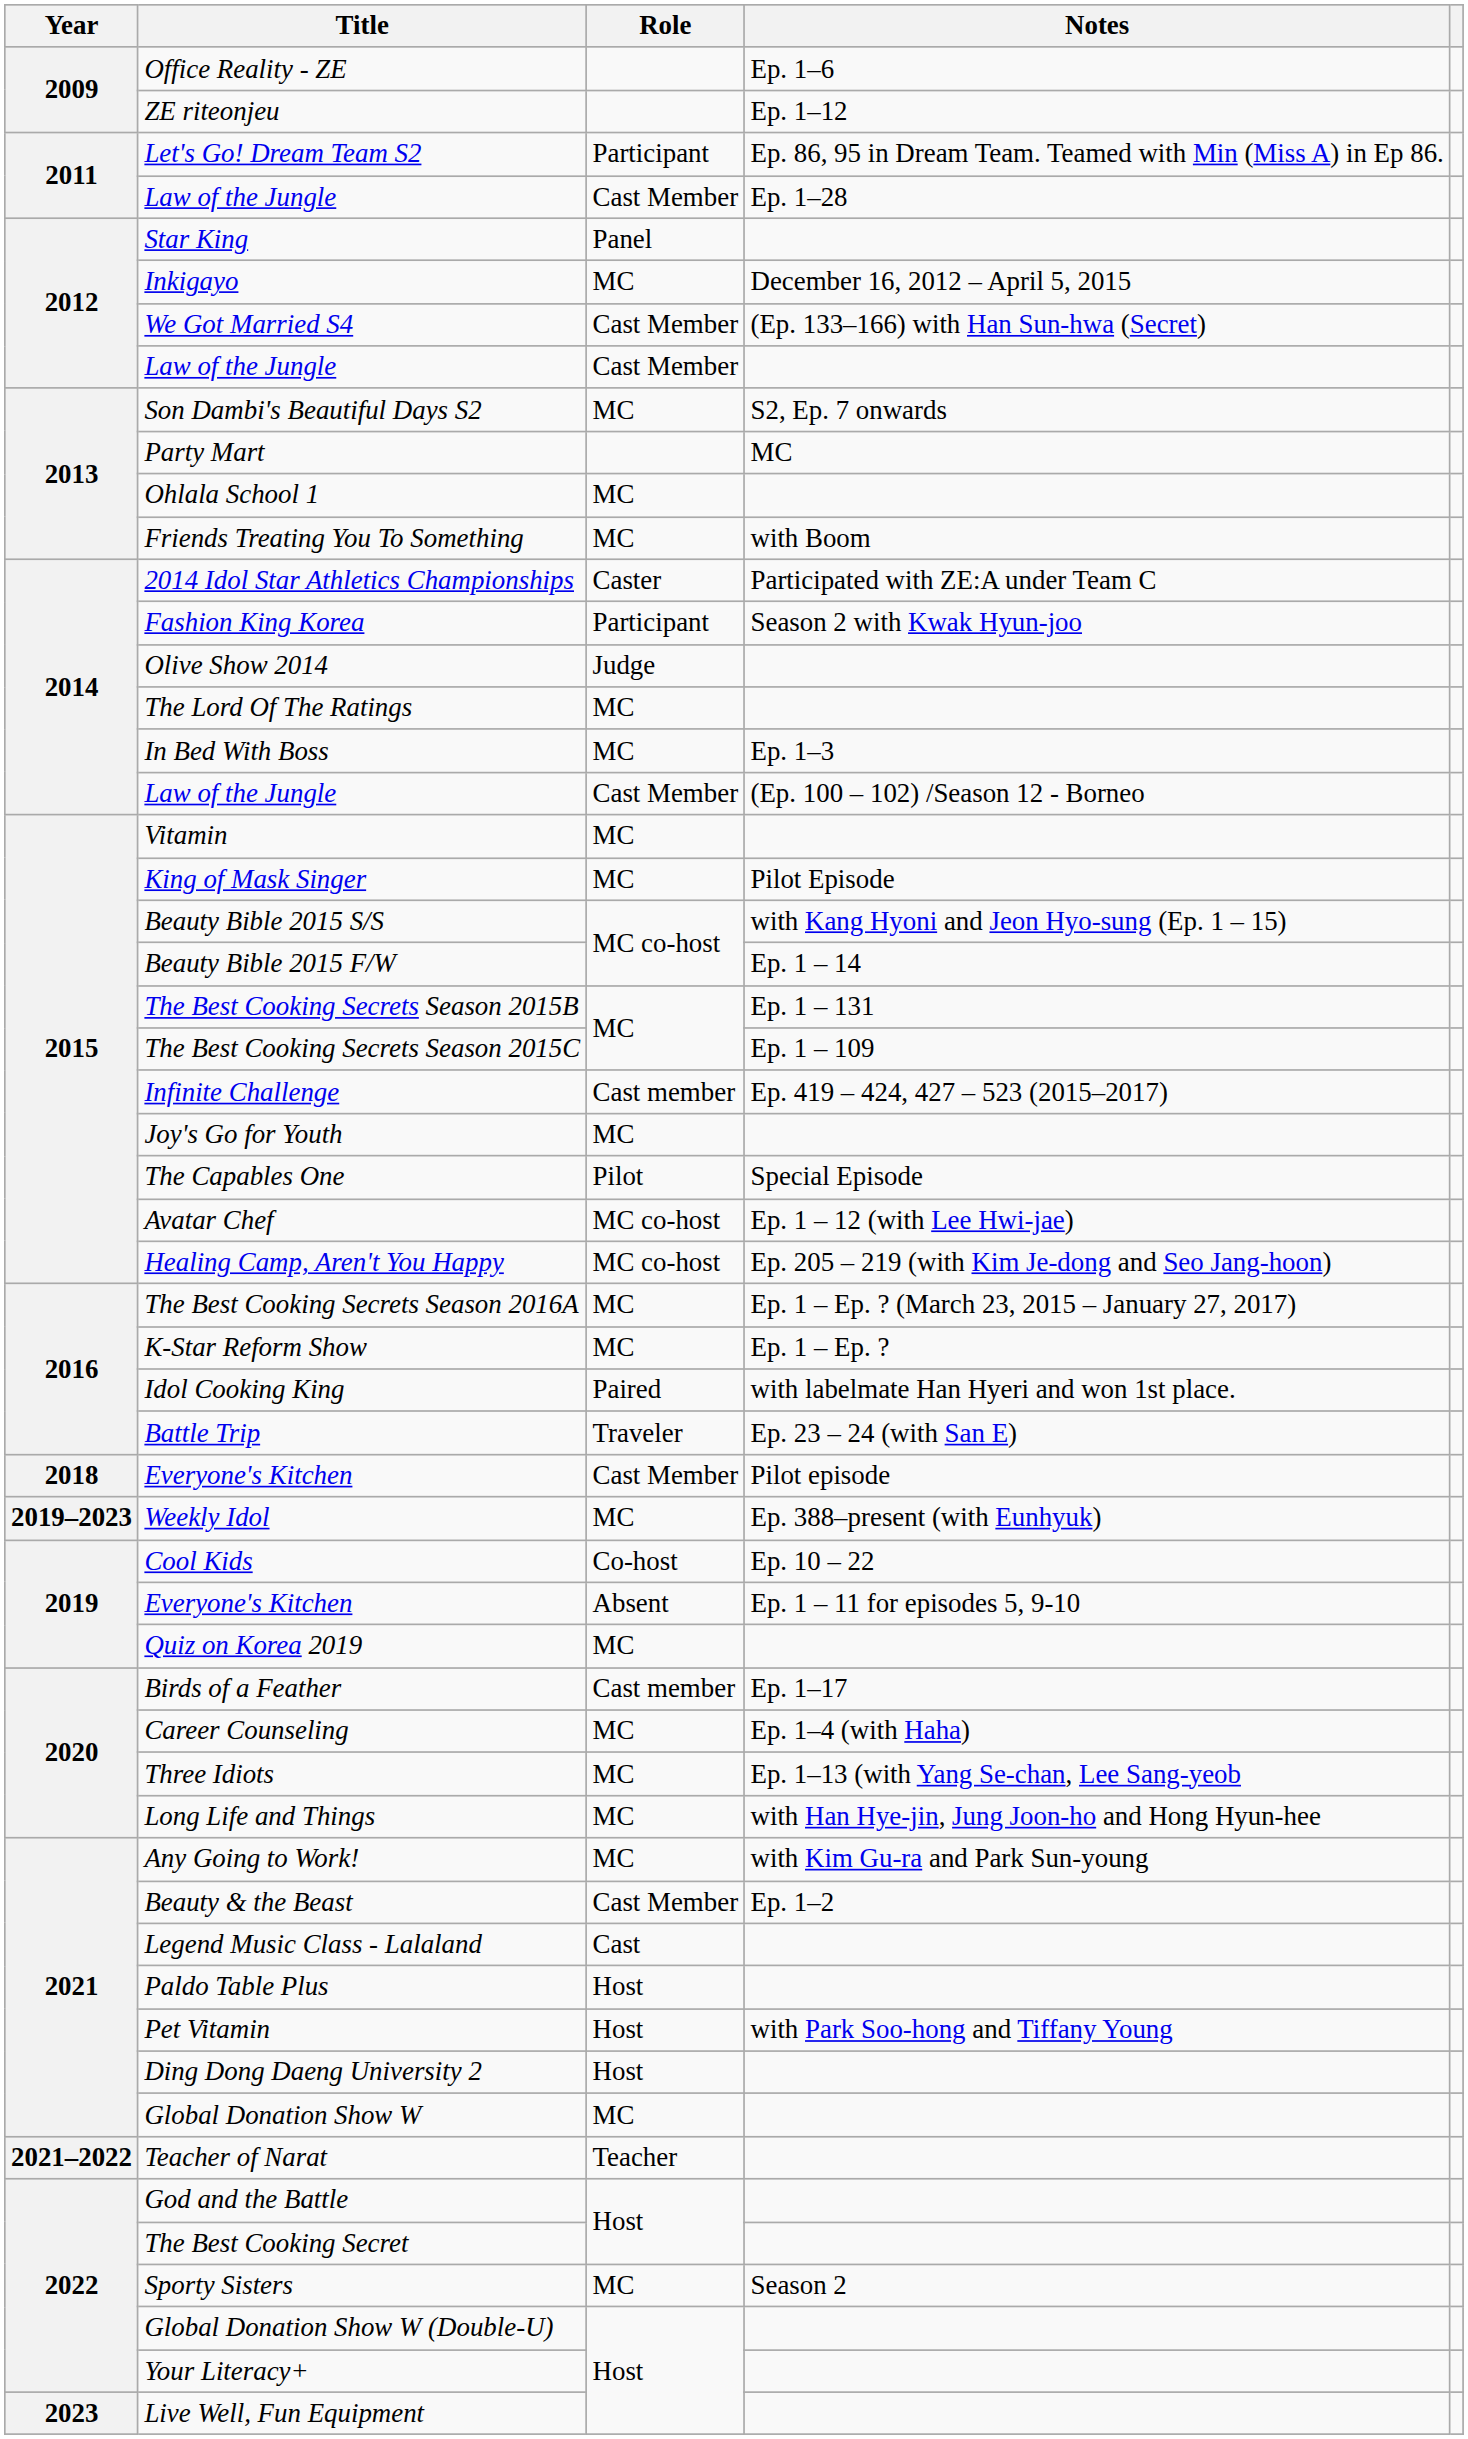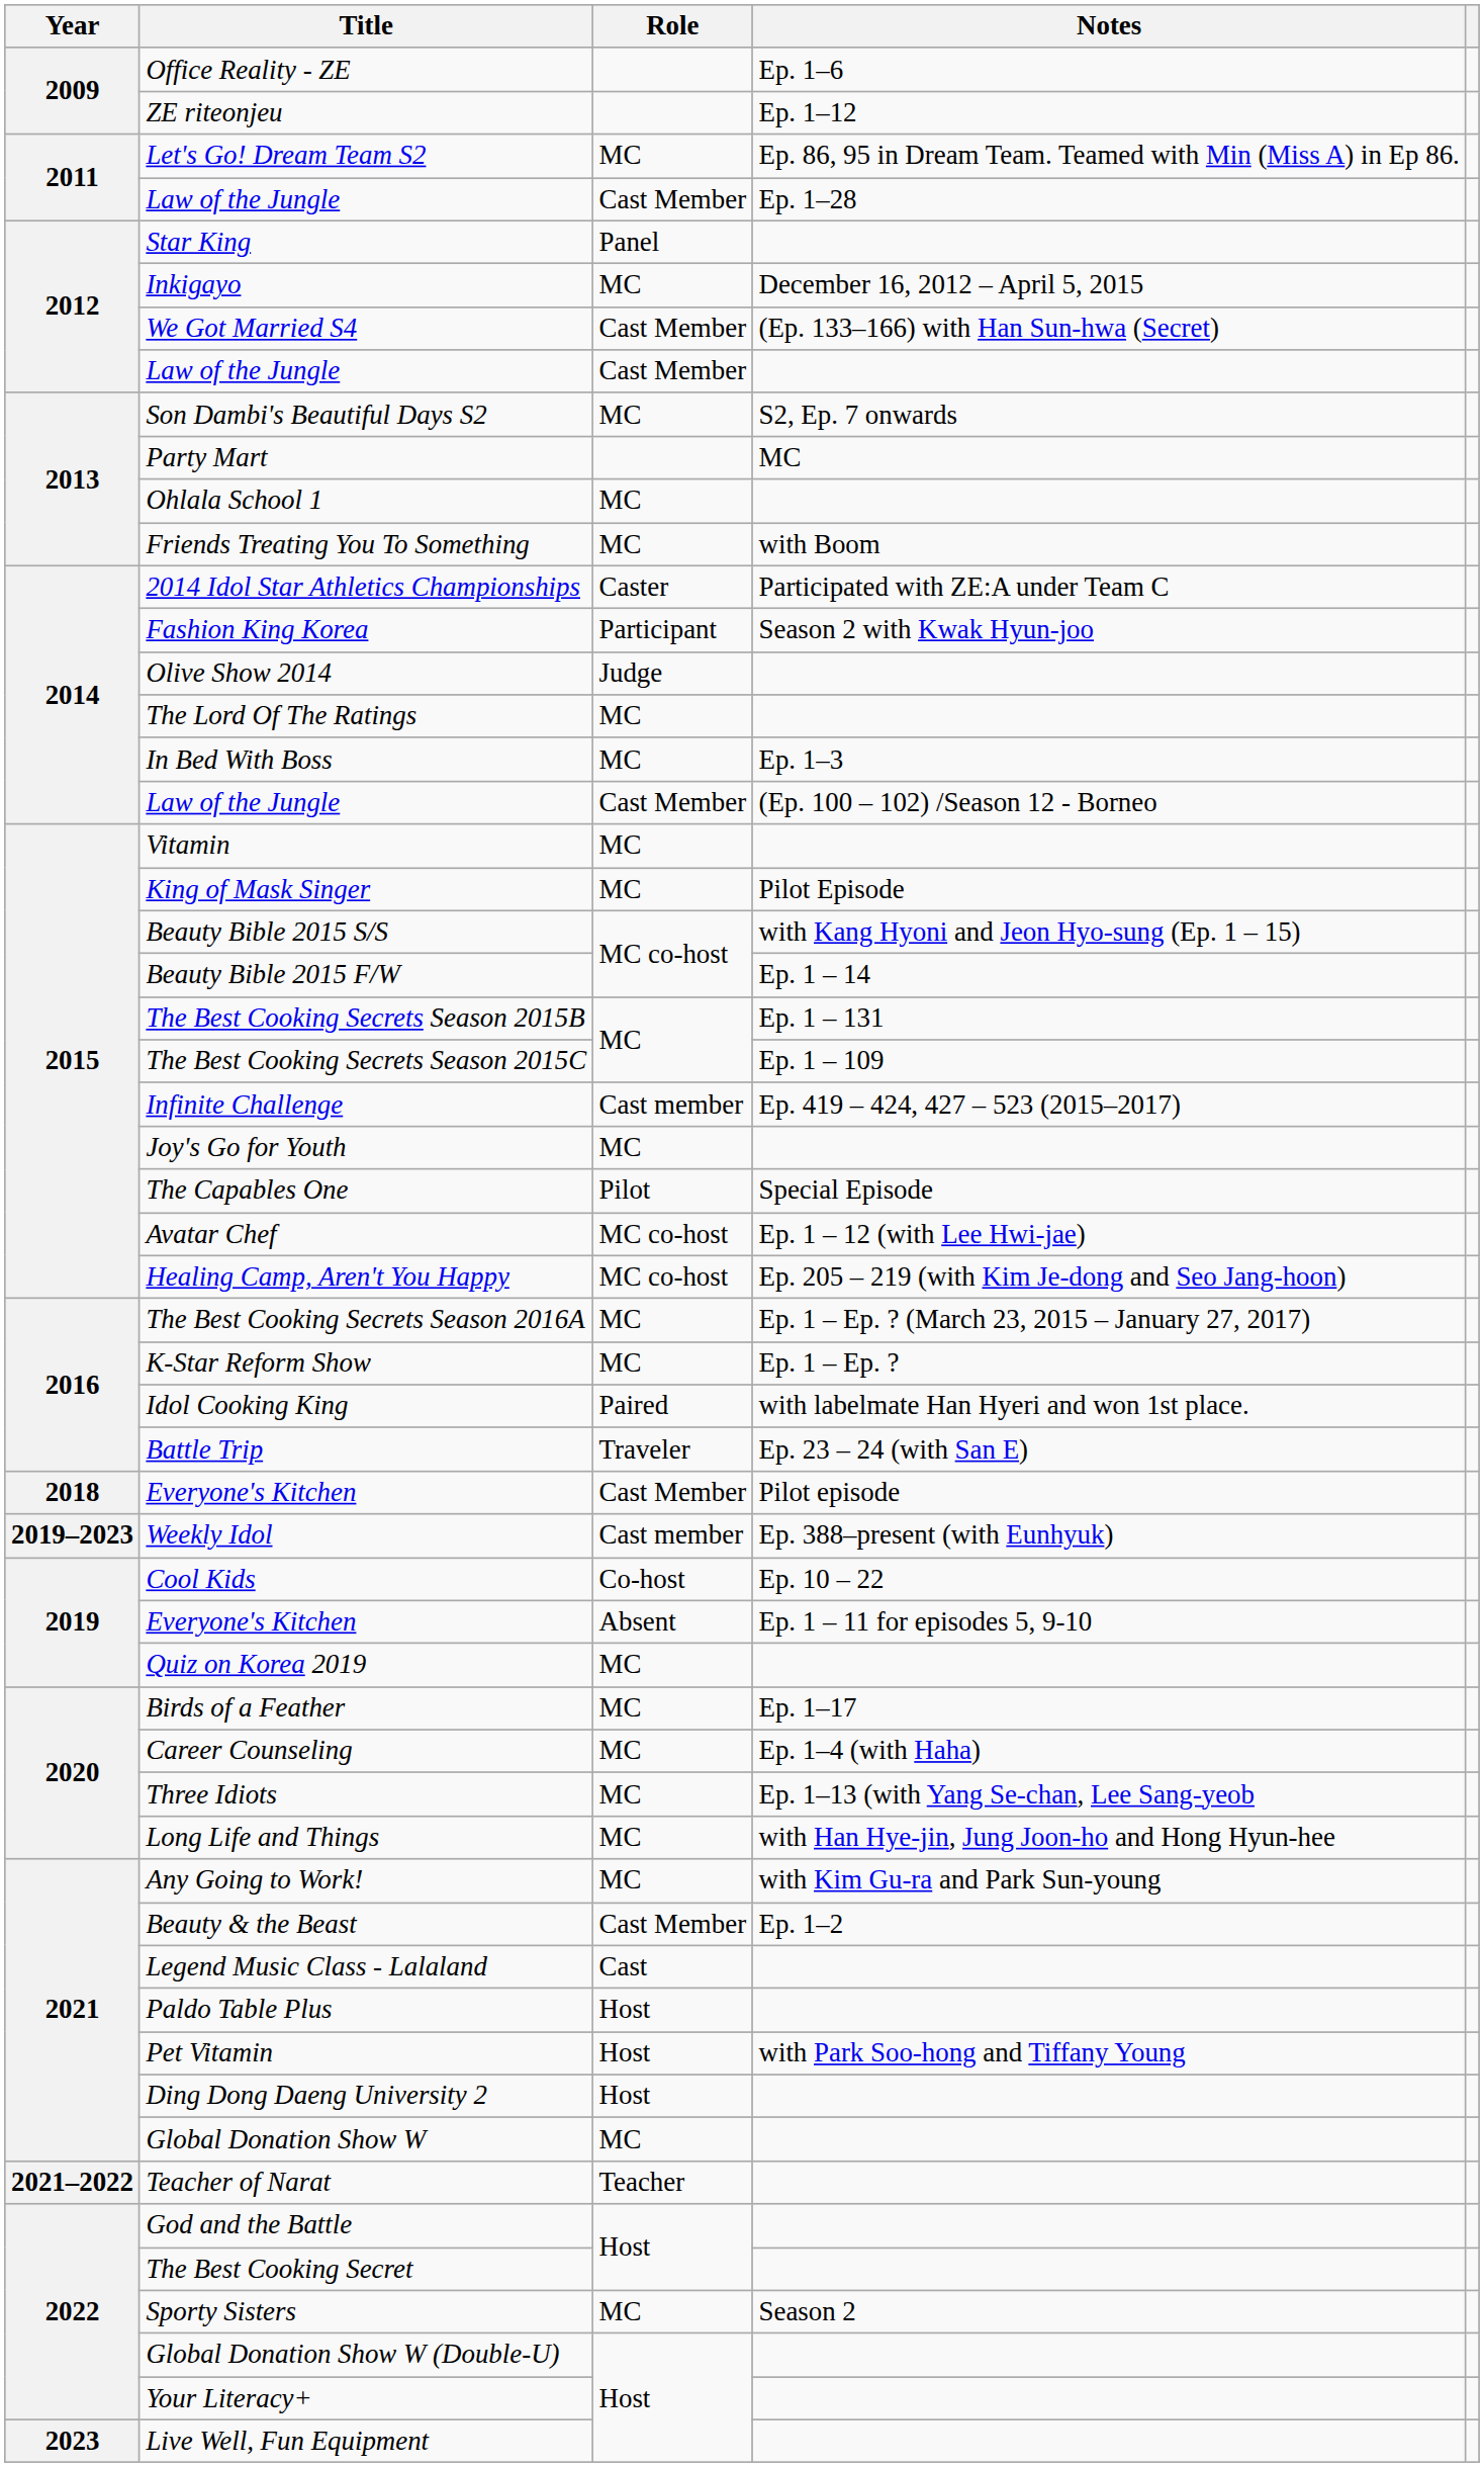Let's Go! Dream Team S2 | Role: Participant -> MC
Weekly Idol | Role: MC -> Cast member
Birds of a Feather | Role: Cast member -> MC
